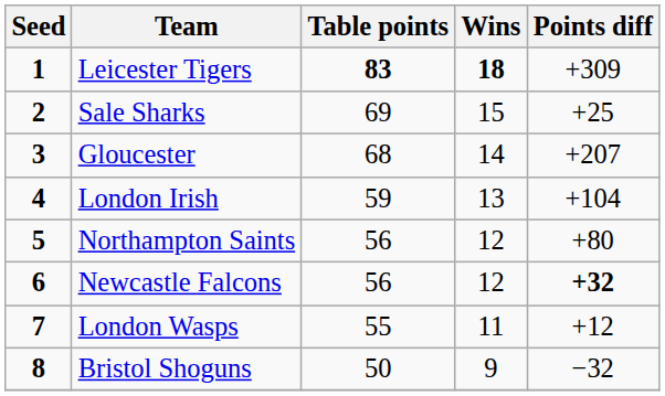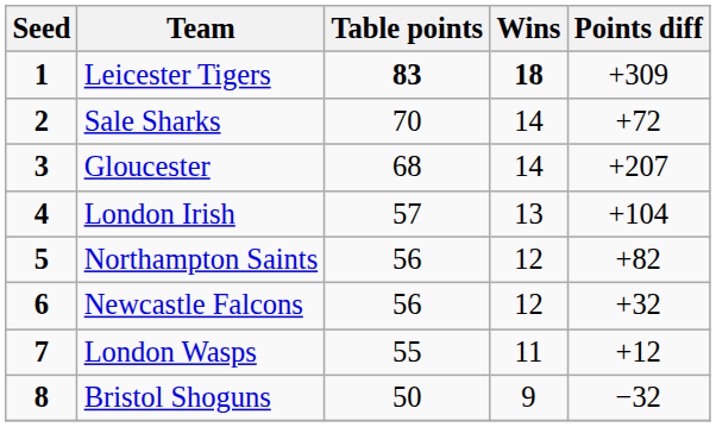Sale Sharks | Table points: 69 -> 70
Sale Sharks | Wins: 15 -> 14
Sale Sharks | Points diff: +25 -> +72
London Irish | Table points: 59 -> 57
Northampton Saints | Points diff: +80 -> +82
Newcastle Falcons | Points diff: bold -> normal
